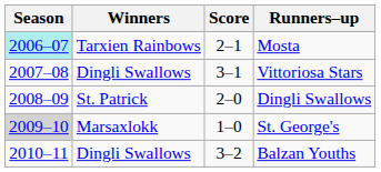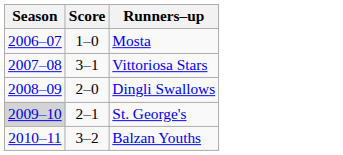- column: Winners | Tarxien Rainbows | Dingli Swallows | St. Patrick | Marsaxlokk | Dingli Swallows
Mosta | Season: paleturquoise background -> no background
Mosta | Score: 2–1 -> 1–0
St. George's | Score: 1–0 -> 2–1
